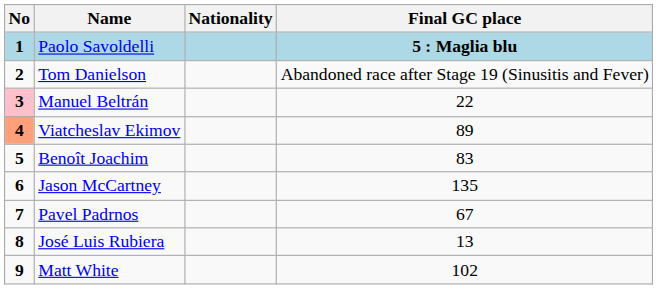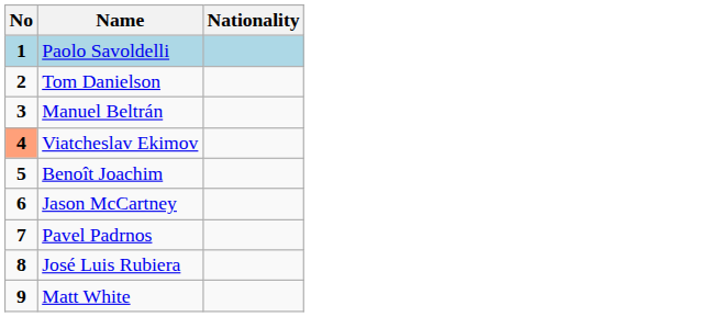- column: Final GC place | 5 : Maglia blu | Abandoned race after Stage 19 (Sinusitis and Fever) | 22 | 89 | 83 | 135 | 67 | 13 | 102
Manuel Beltrán | No: pink background -> no background
